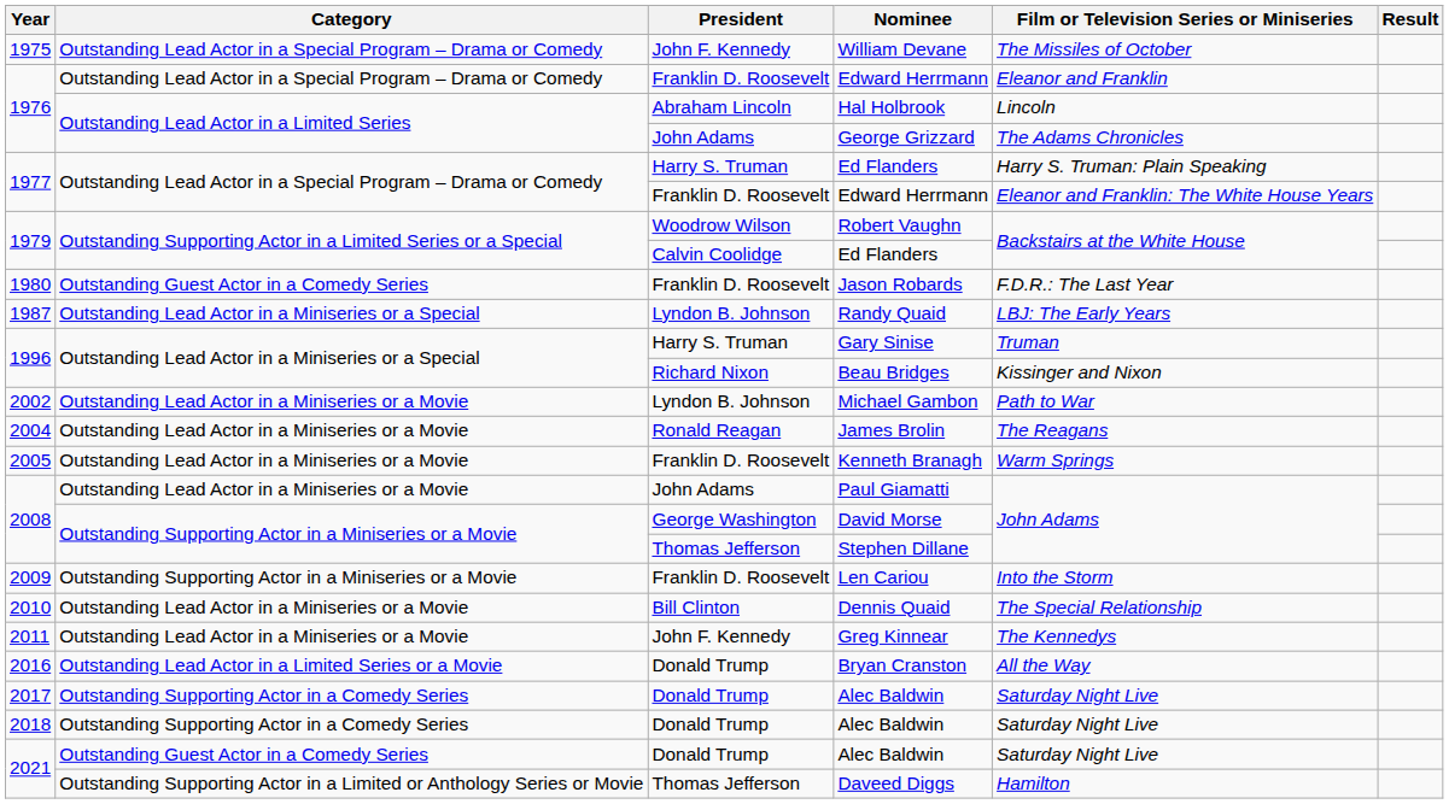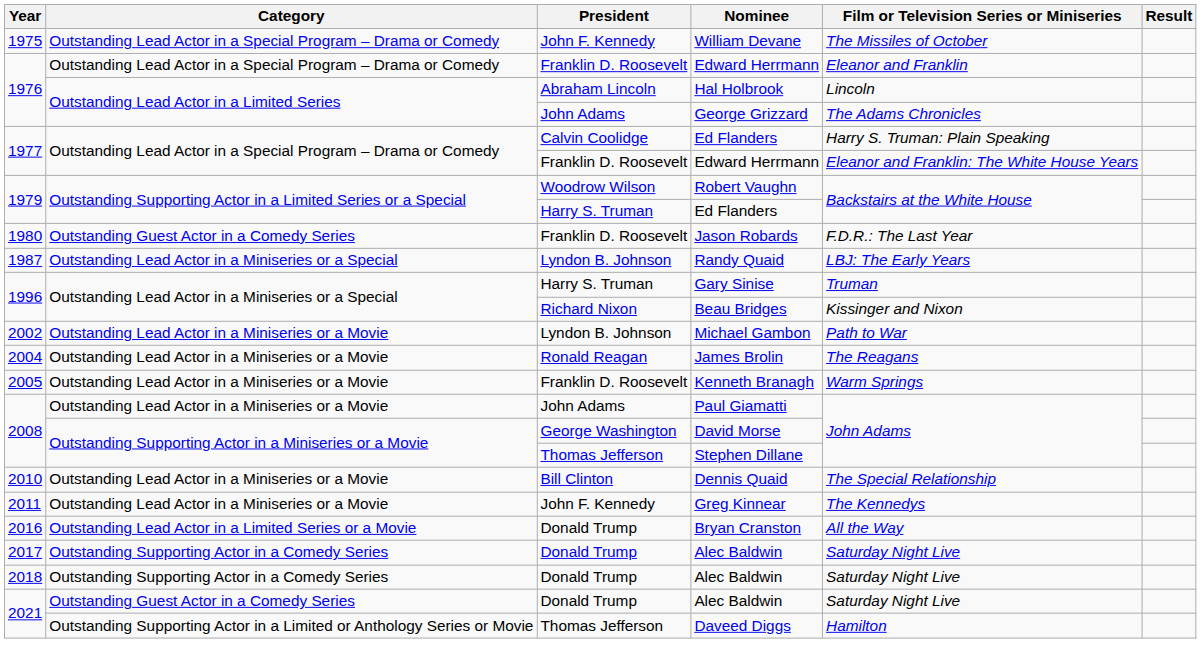1977 / Ed Flanders | President: Harry S. Truman -> Calvin Coolidge
1979 / Ed Flanders | President: Calvin Coolidge -> Harry S. Truman
- row: 2009 | Outstanding Supporting Actor in a Miniseries or a Movie | Franklin D. Roosevelt | Len Cariou | Into the Storm
